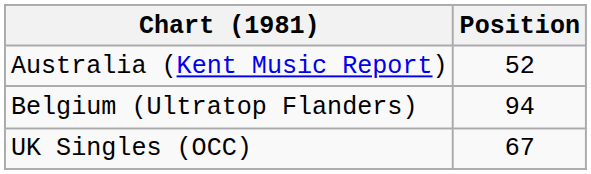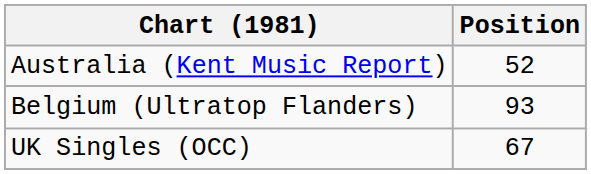Belgium (Ultratop Flanders) | Position: 94 -> 93
